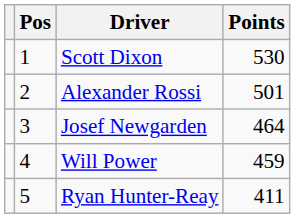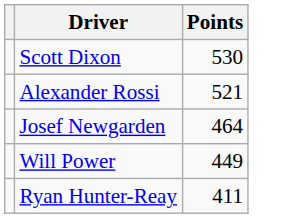- column: Pos | 1 | 2 | 3 | 4 | 5
Alexander Rossi | Points: 501 -> 521
Will Power | Points: 459 -> 449
